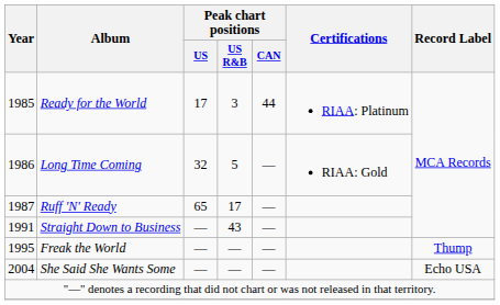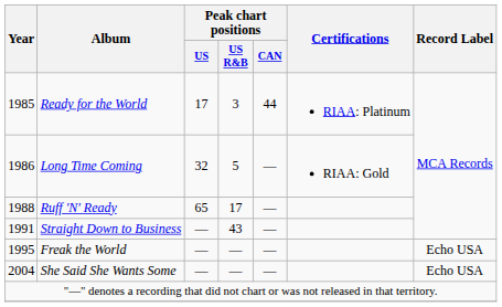Ruff 'N' Ready | Year: 1987 -> 1988
Freak the World | Record Label: Thump -> Echo USA
